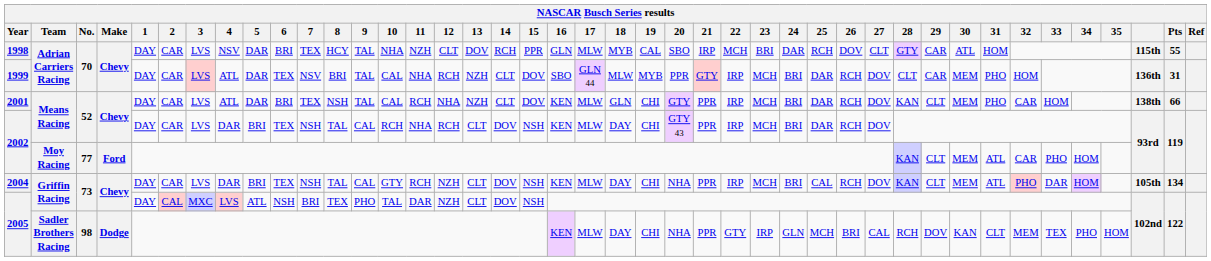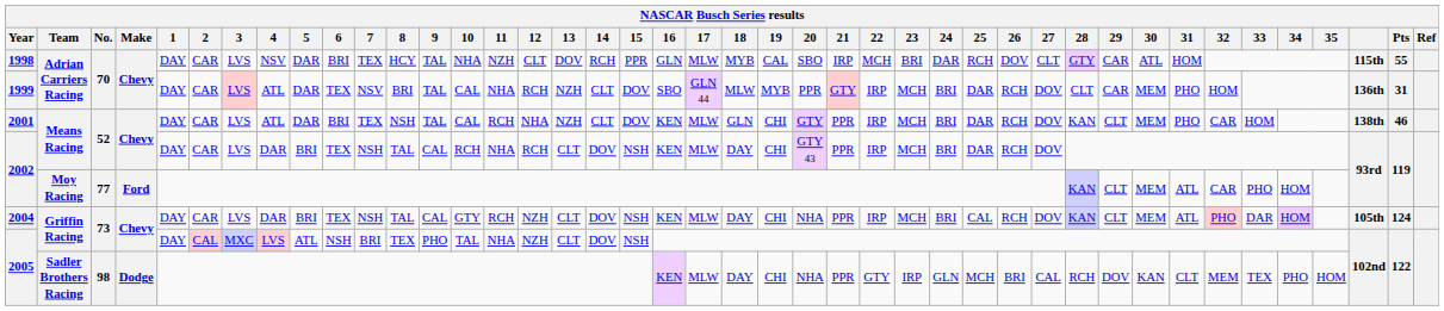2001 | Pts: 66 -> 46
2004 | Pts: 134 -> 124
2005 / Griffin Racing | 11: DAR -> NHA
